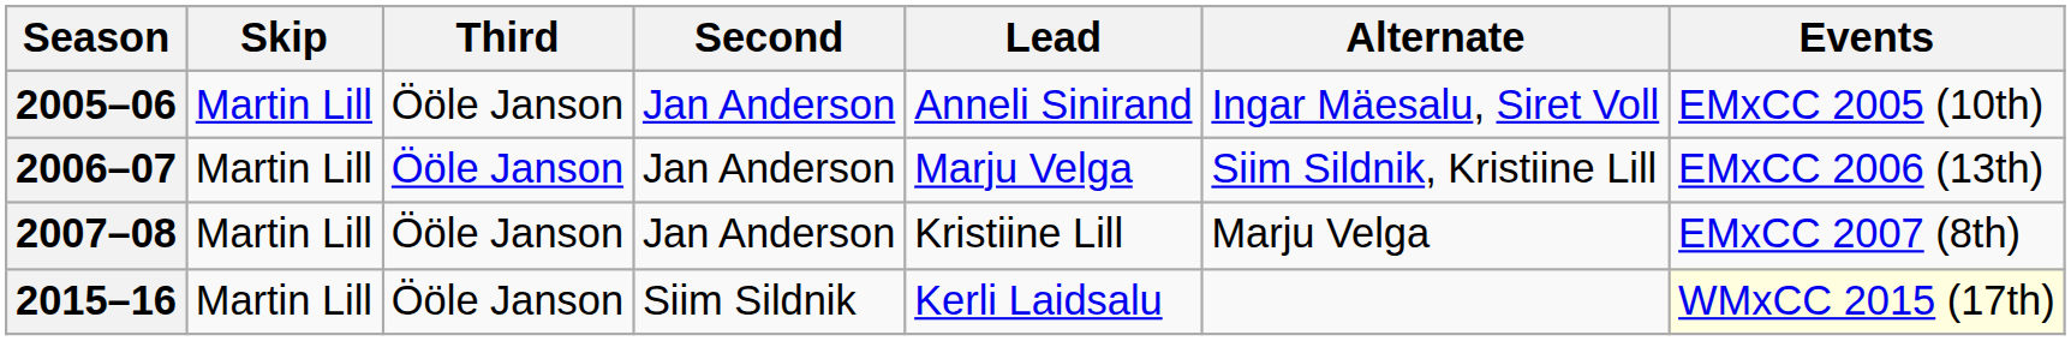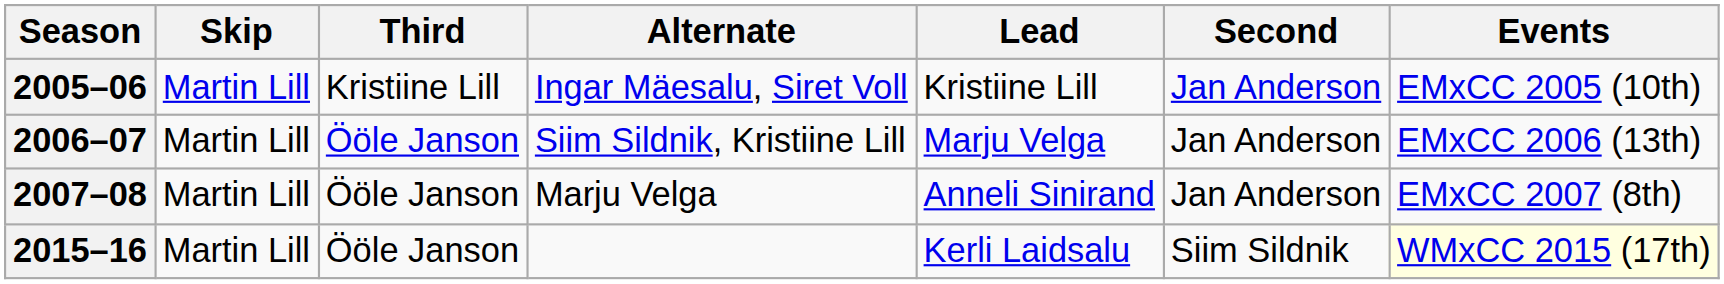columns swapped: Second <-> Alternate
2005–06 | Third: Ööle Janson -> Kristiine Lill
2005–06 | Lead: Anneli Sinirand -> Kristiine Lill
2007–08 | Lead: Kristiine Lill -> Anneli Sinirand
